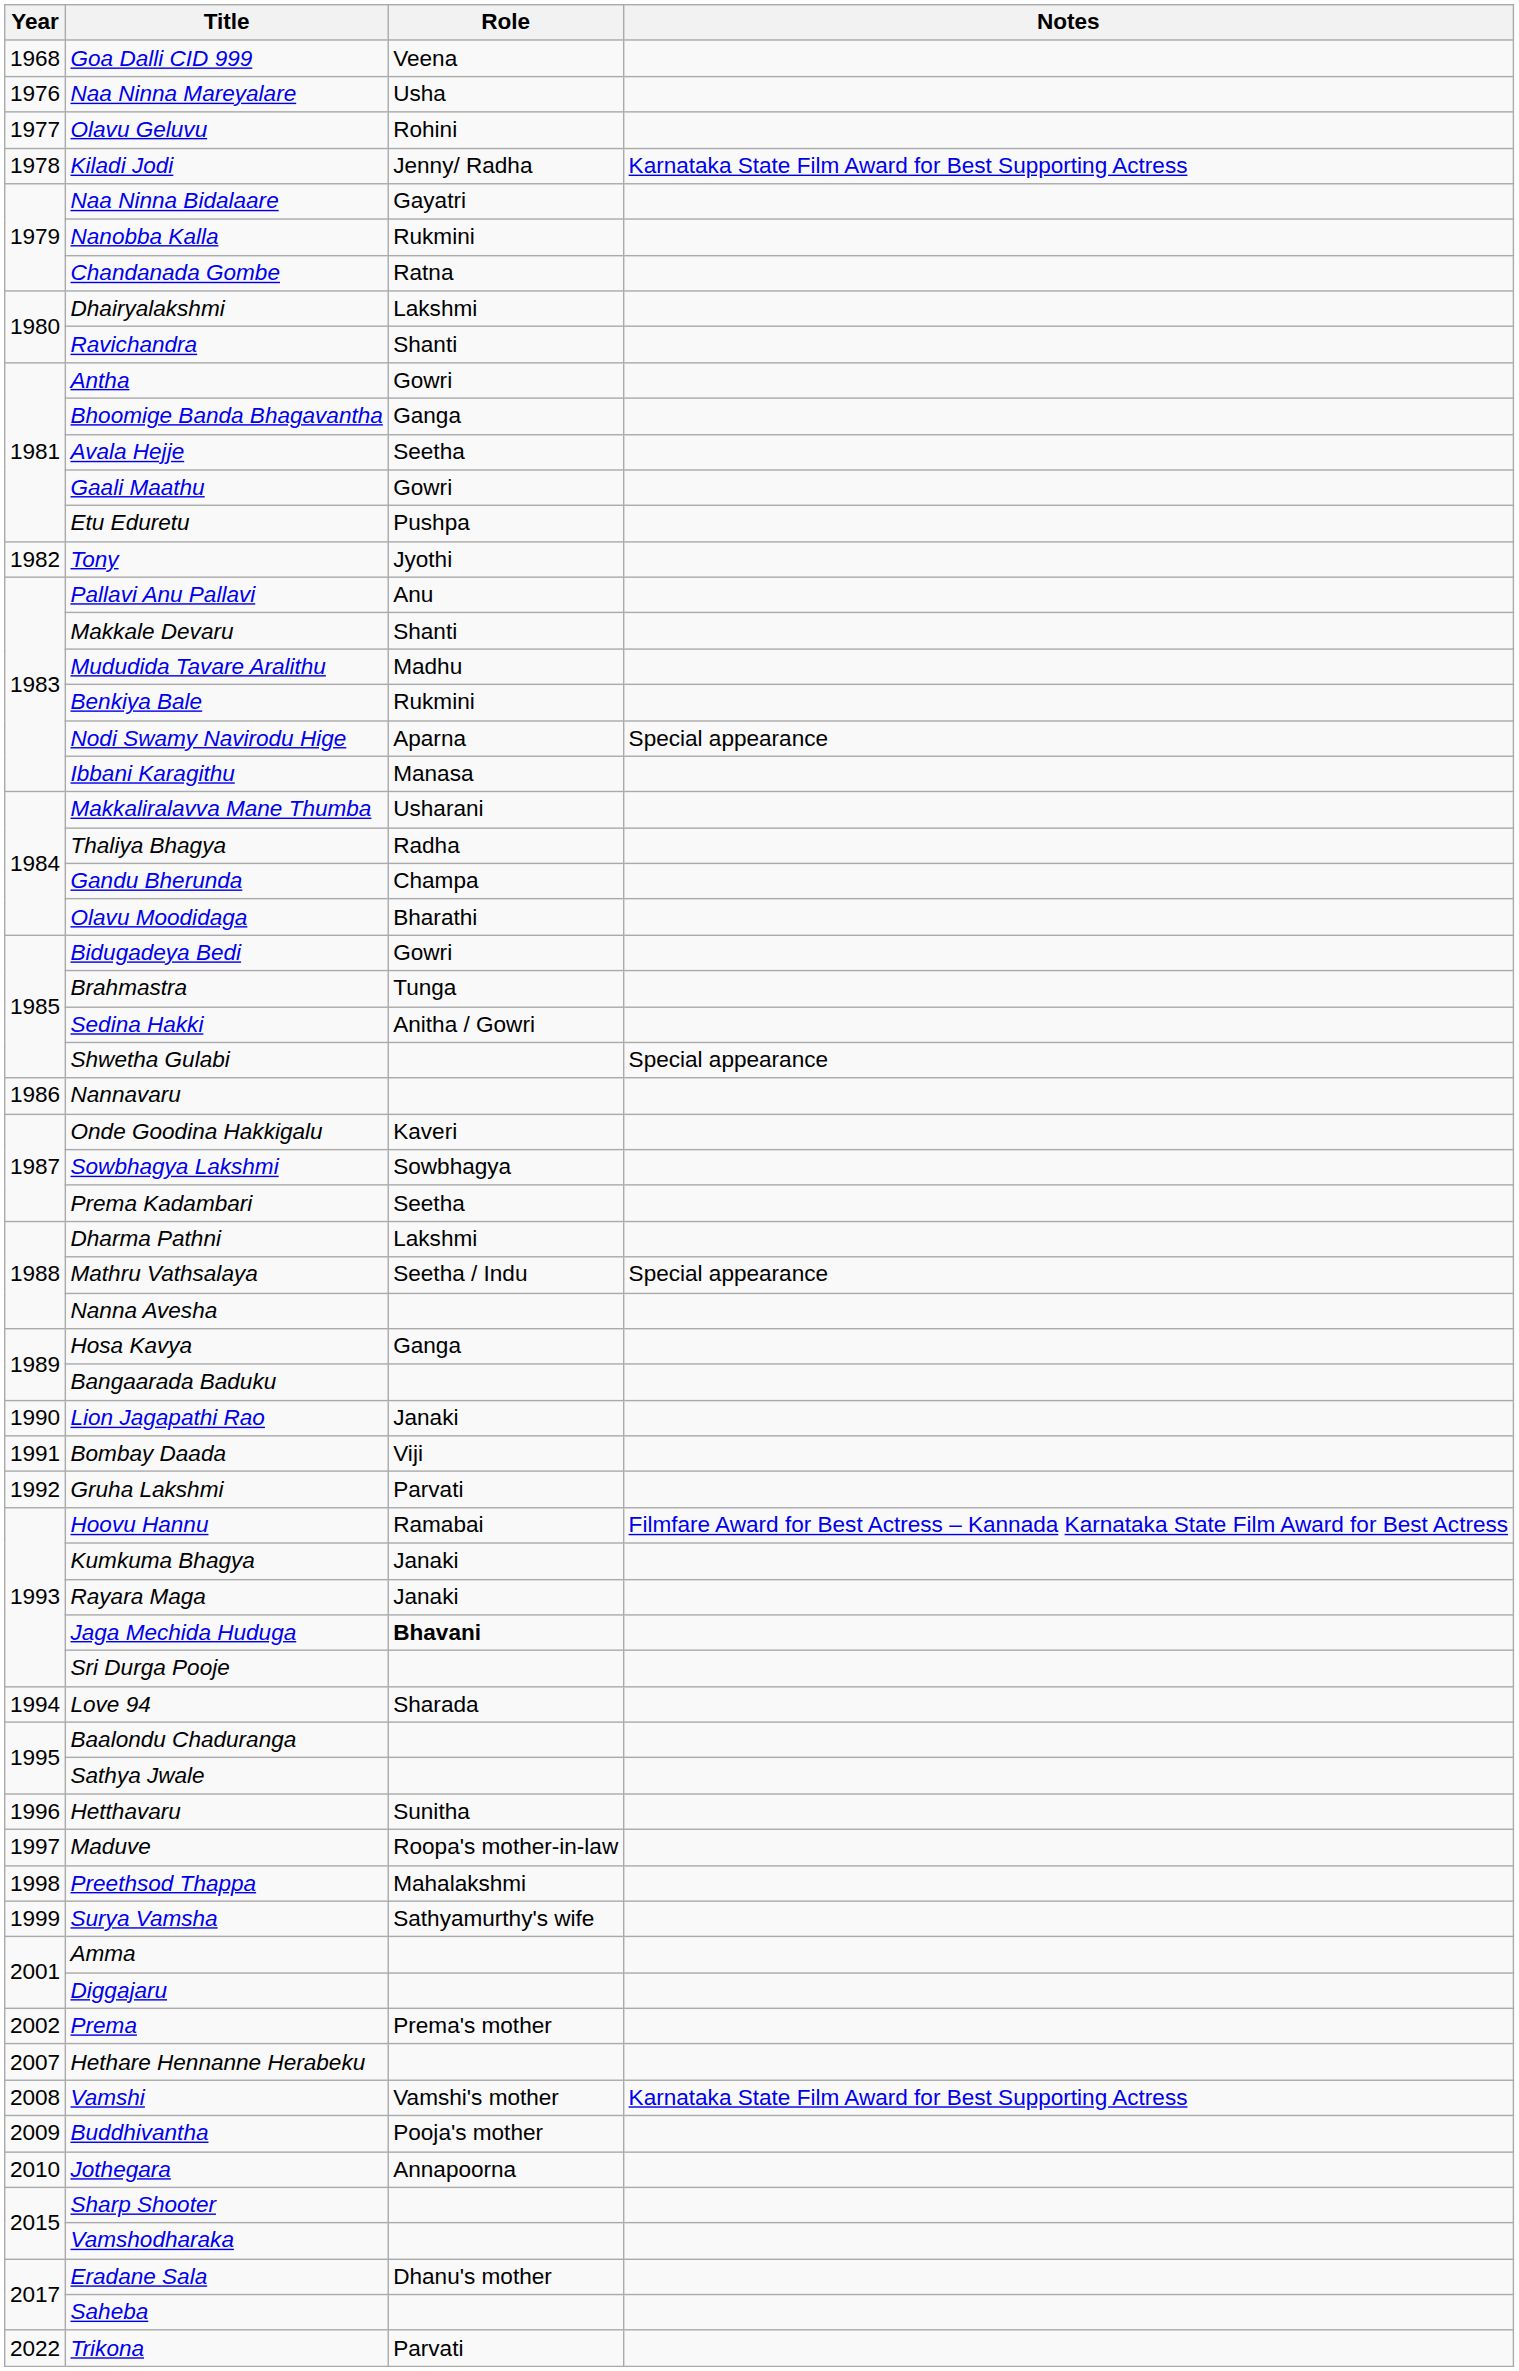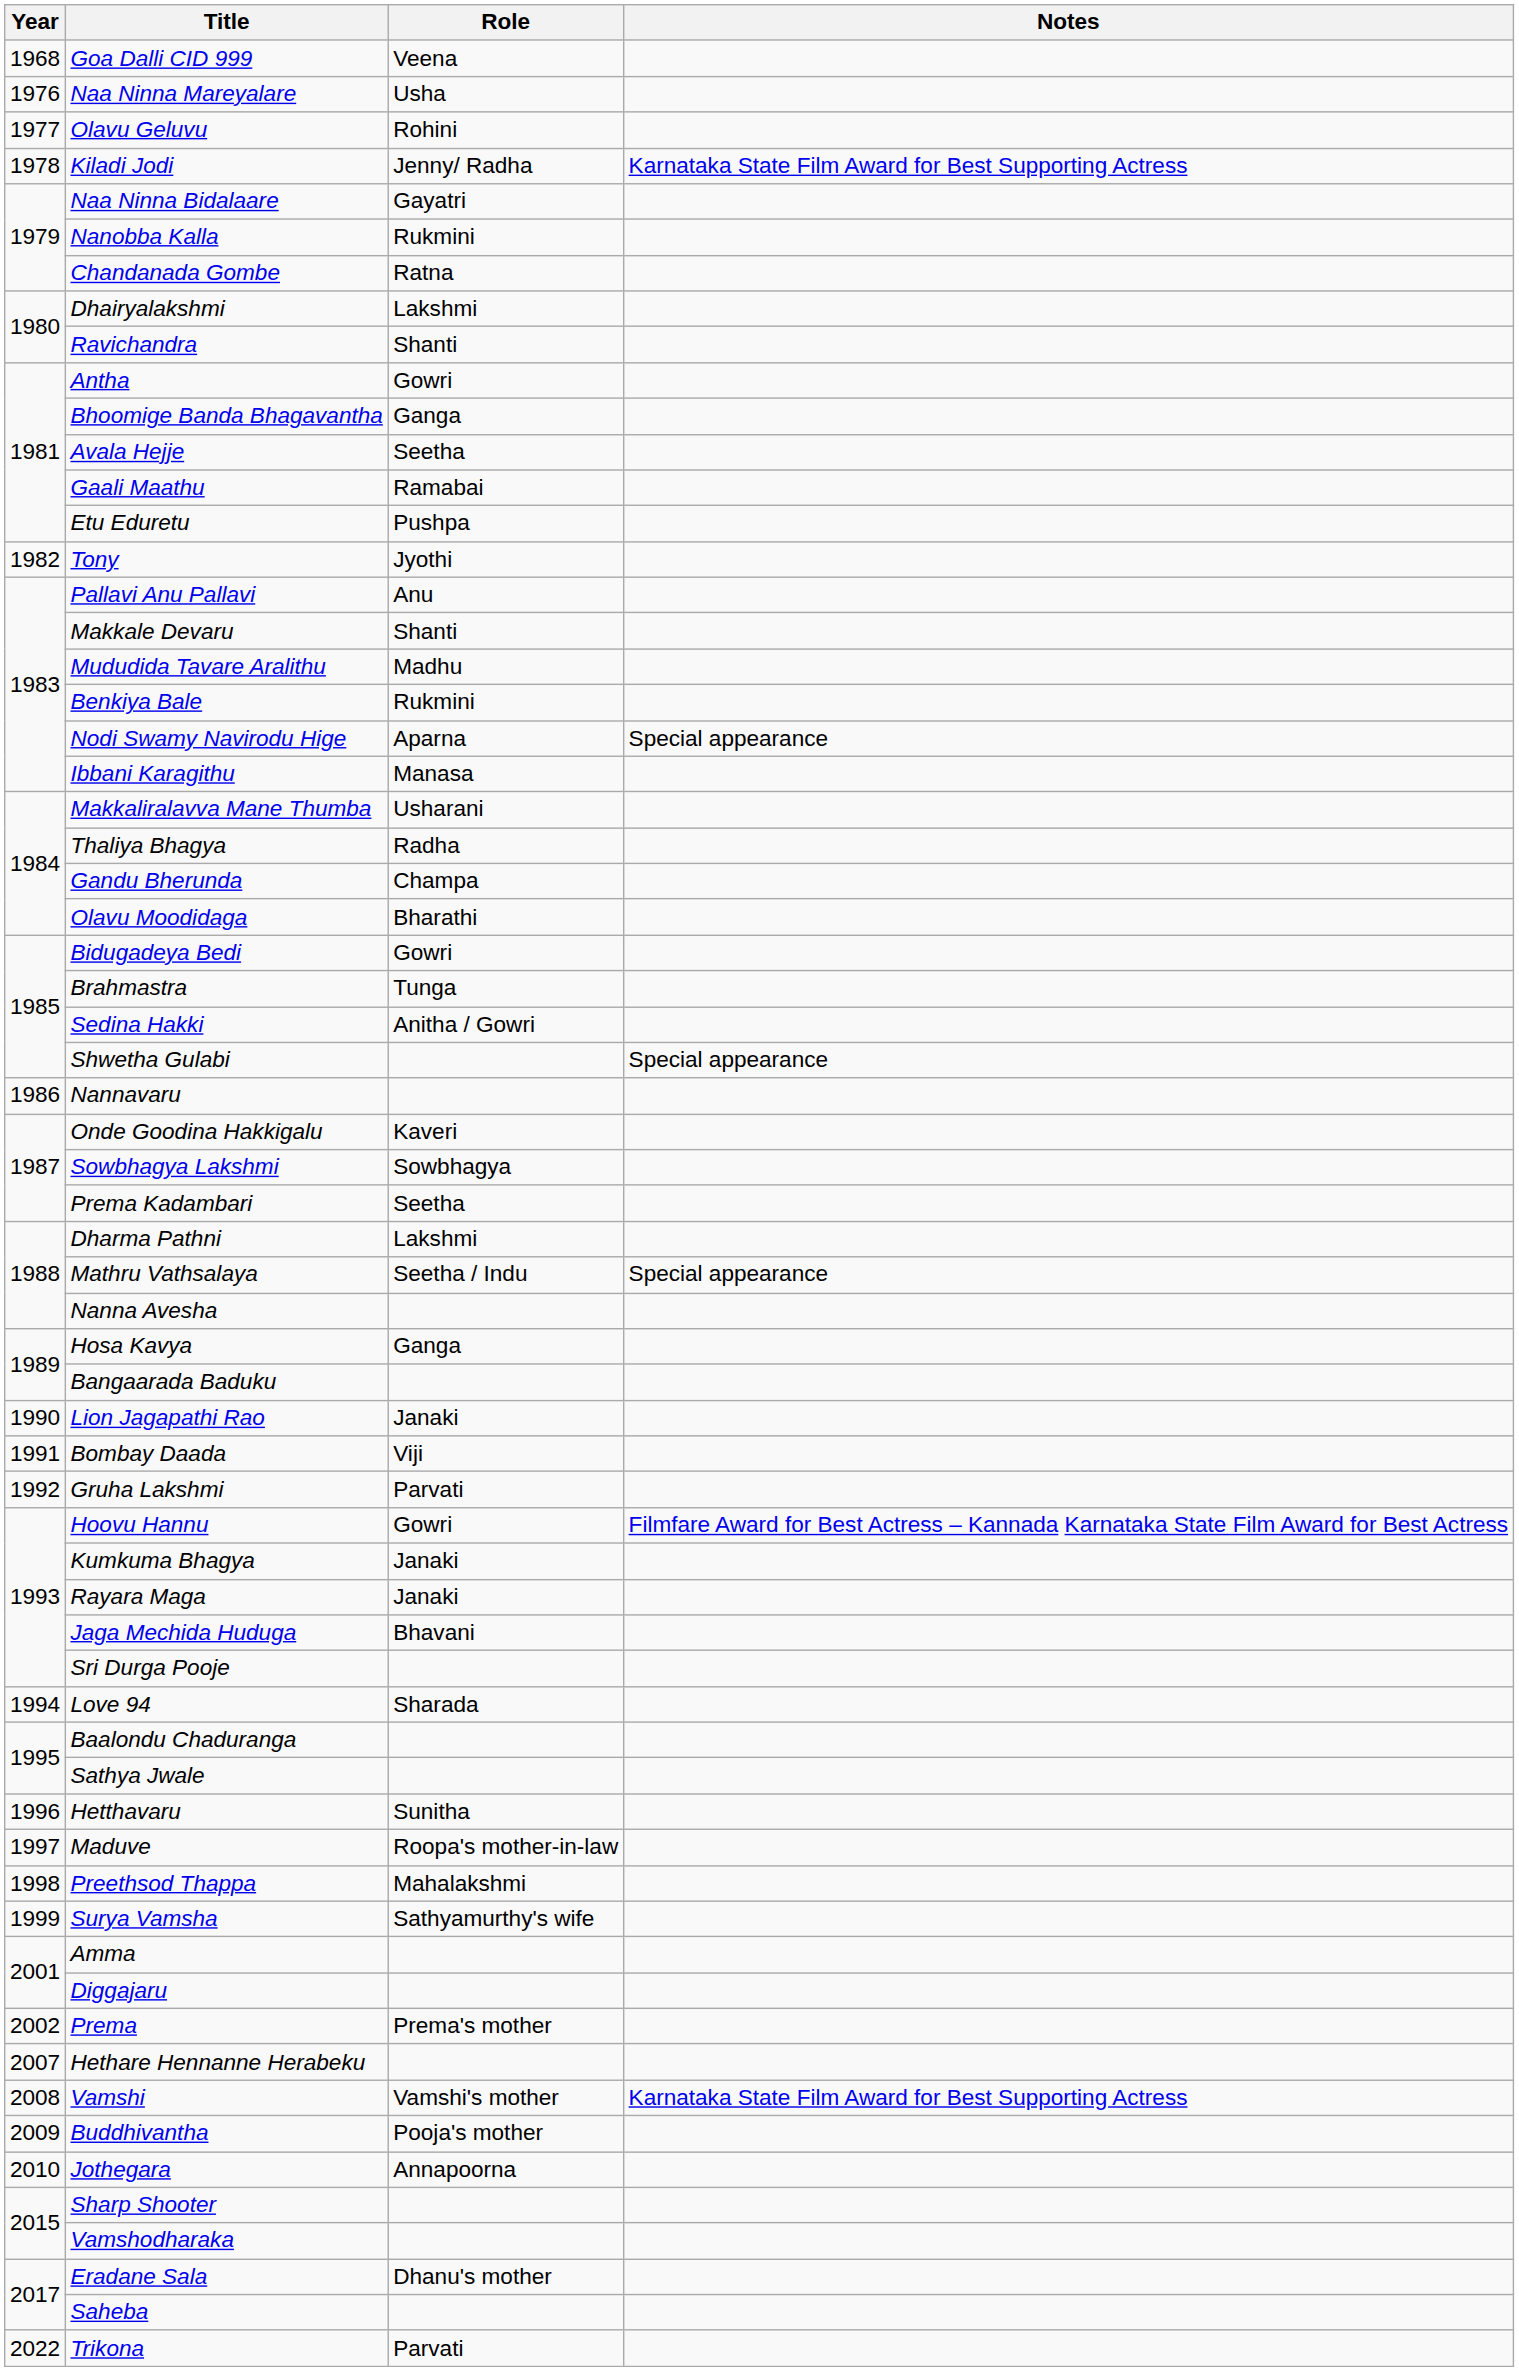Gaali Maathu | Role: Gowri -> Ramabai
Hoovu Hannu | Role: Ramabai -> Gowri
Jaga Mechida Huduga | Role: bold -> normal
